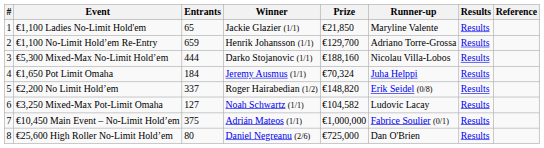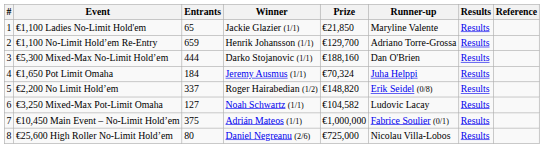€5,300 Mixed-Max No-Limit Hold’em | Runner-up: Nicolau Villa-Lobos -> Dan O'Brien
€25,600 High Roller No-Limit Hold’em | Runner-up: Dan O'Brien -> Nicolau Villa-Lobos
